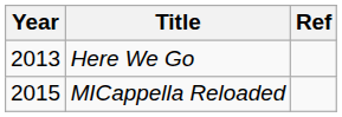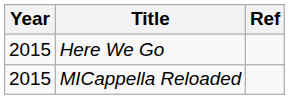Here We Go | Year: 2013 -> 2015
